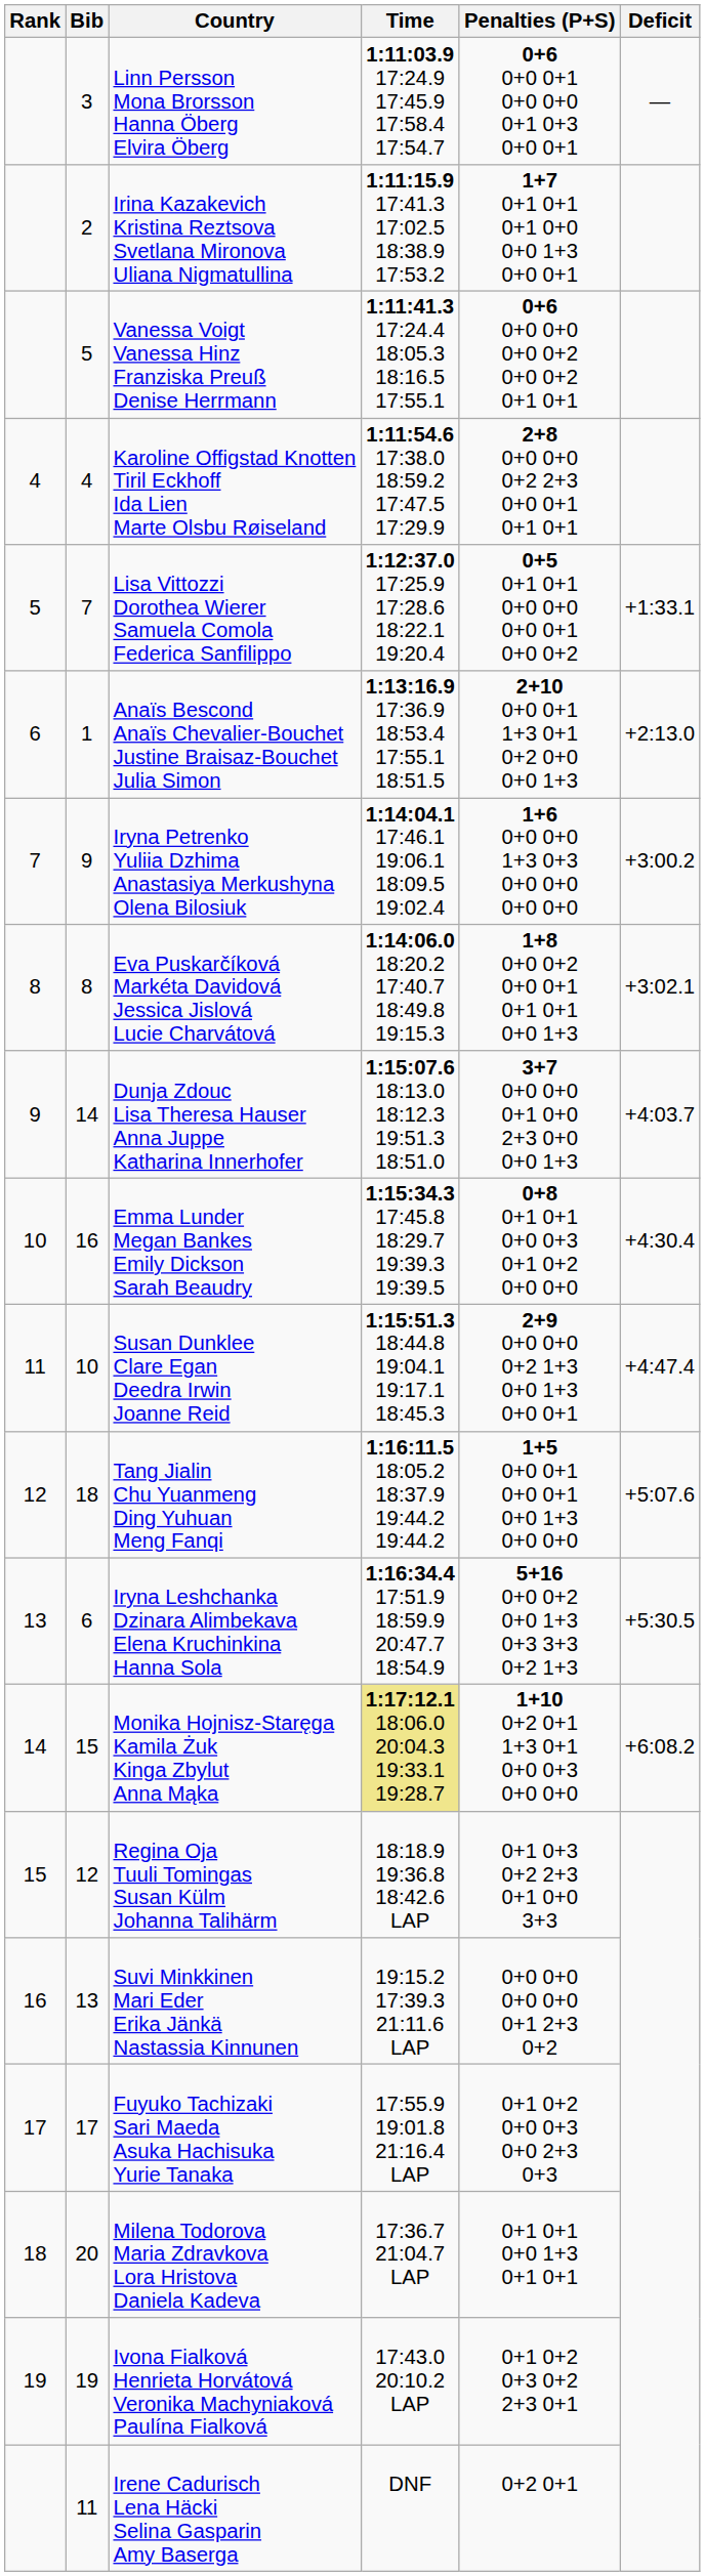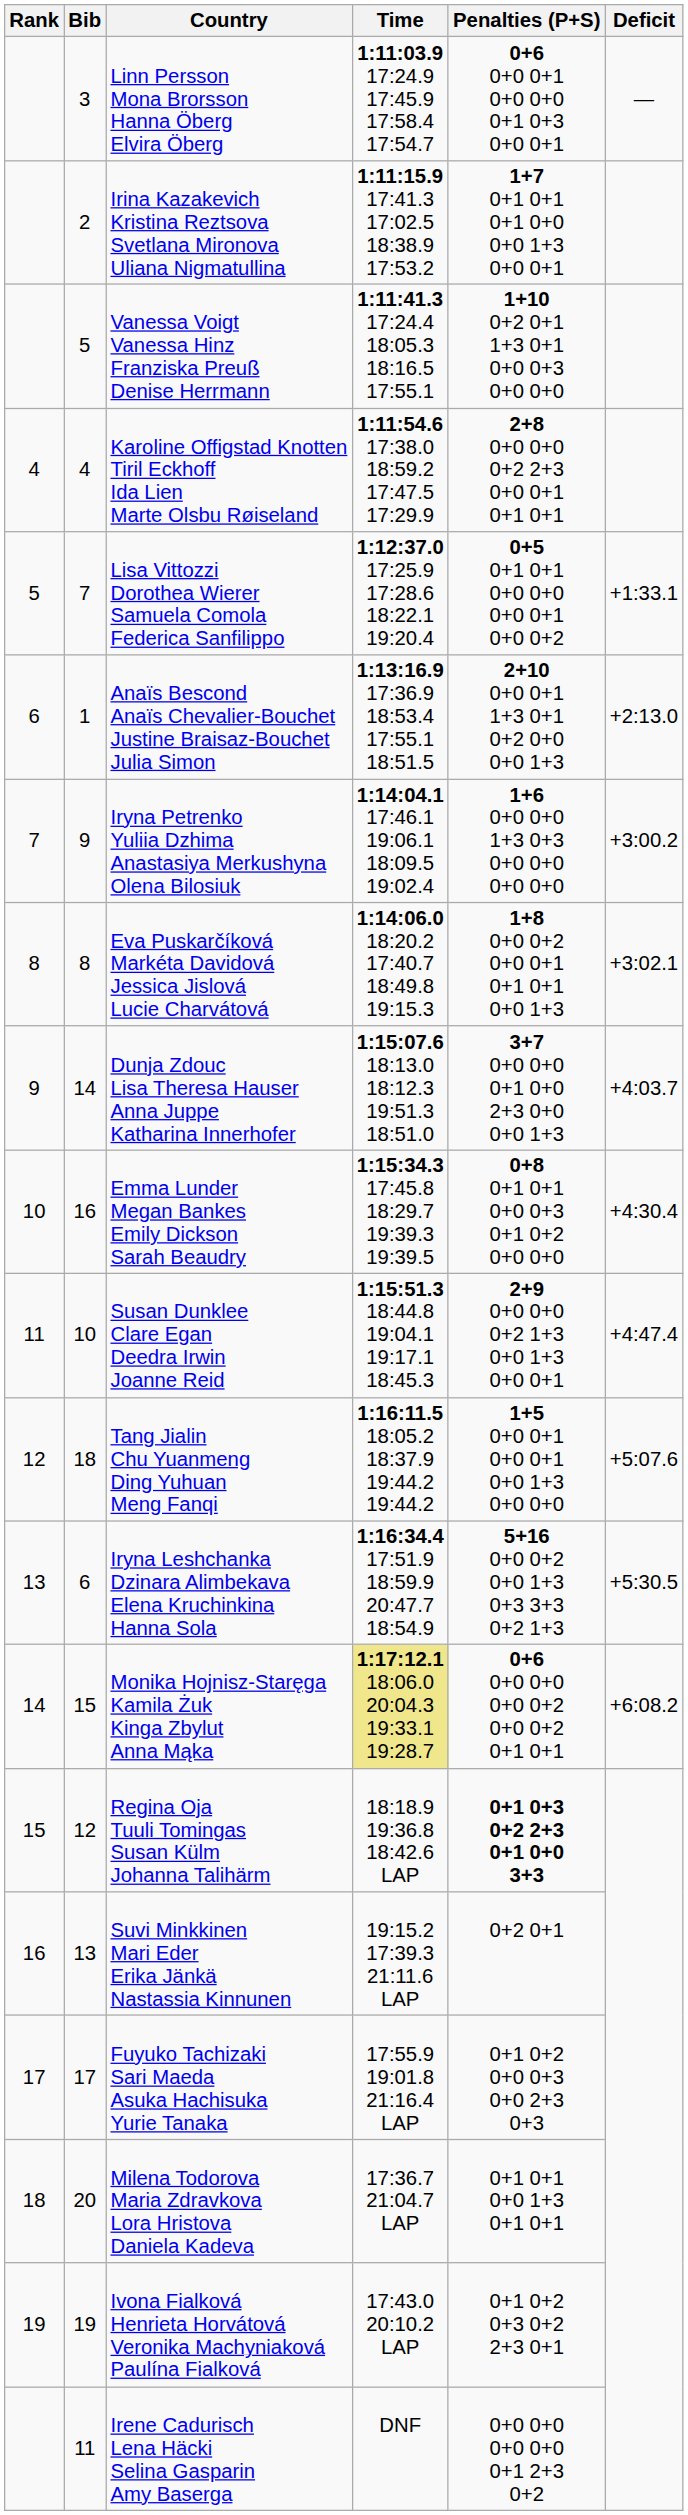Vanessa Voigt Vanessa Hinz Franziska Preuß Denise Herrmann | Penalties (P+S): 0+6 0+0 0+0 0+0 0+2 0+0 0+2 0+1 0+1 -> 1+10 0+2 0+1 1+3 0+1 0+0 0+3 0+0 0+0
Monika Hojnisz-Staręga Kamila Żuk Kinga Zbylut Anna Mąka | Penalties (P+S): 1+10 0+2 0+1 1+3 0+1 0+0 0+3 0+0 0+0 -> 0+6 0+0 0+0 0+0 0+2 0+0 0+2 0+1 0+1
Regina Oja Tuuli Tomingas Susan Külm Johanna Talihärm | Penalties (P+S): normal -> bold
Suvi Minkkinen Mari Eder Erika Jänkä Nastassia Kinnunen | Penalties (P+S): 0+0 0+0 0+0 0+0 0+1 2+3 0+2 -> 0+2 0+1
Irene Cadurisch Lena Häcki Selina Gasparin Amy Baserga | Penalties (P+S): 0+2 0+1 -> 0+0 0+0 0+0 0+0 0+1 2+3 0+2
